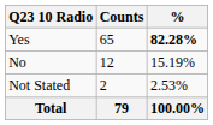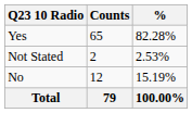Yes | %: bold -> normal
rows swapped: No <-> Not Stated
